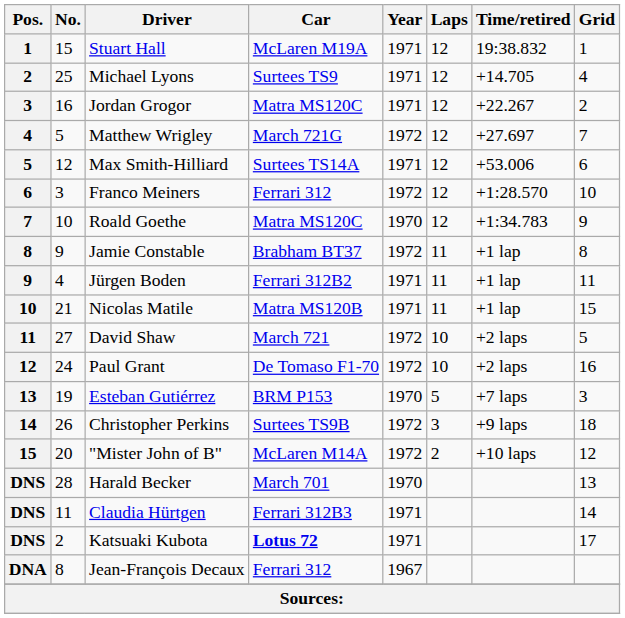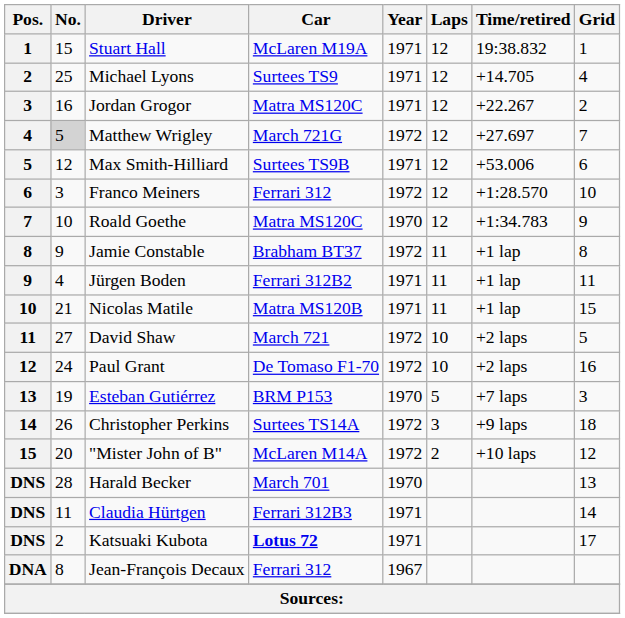Matthew Wrigley | No.: no background -> lightgrey background
Max Smith-Hilliard | Car: Surtees TS14A -> Surtees TS9B
Christopher Perkins | Car: Surtees TS9B -> Surtees TS14A
